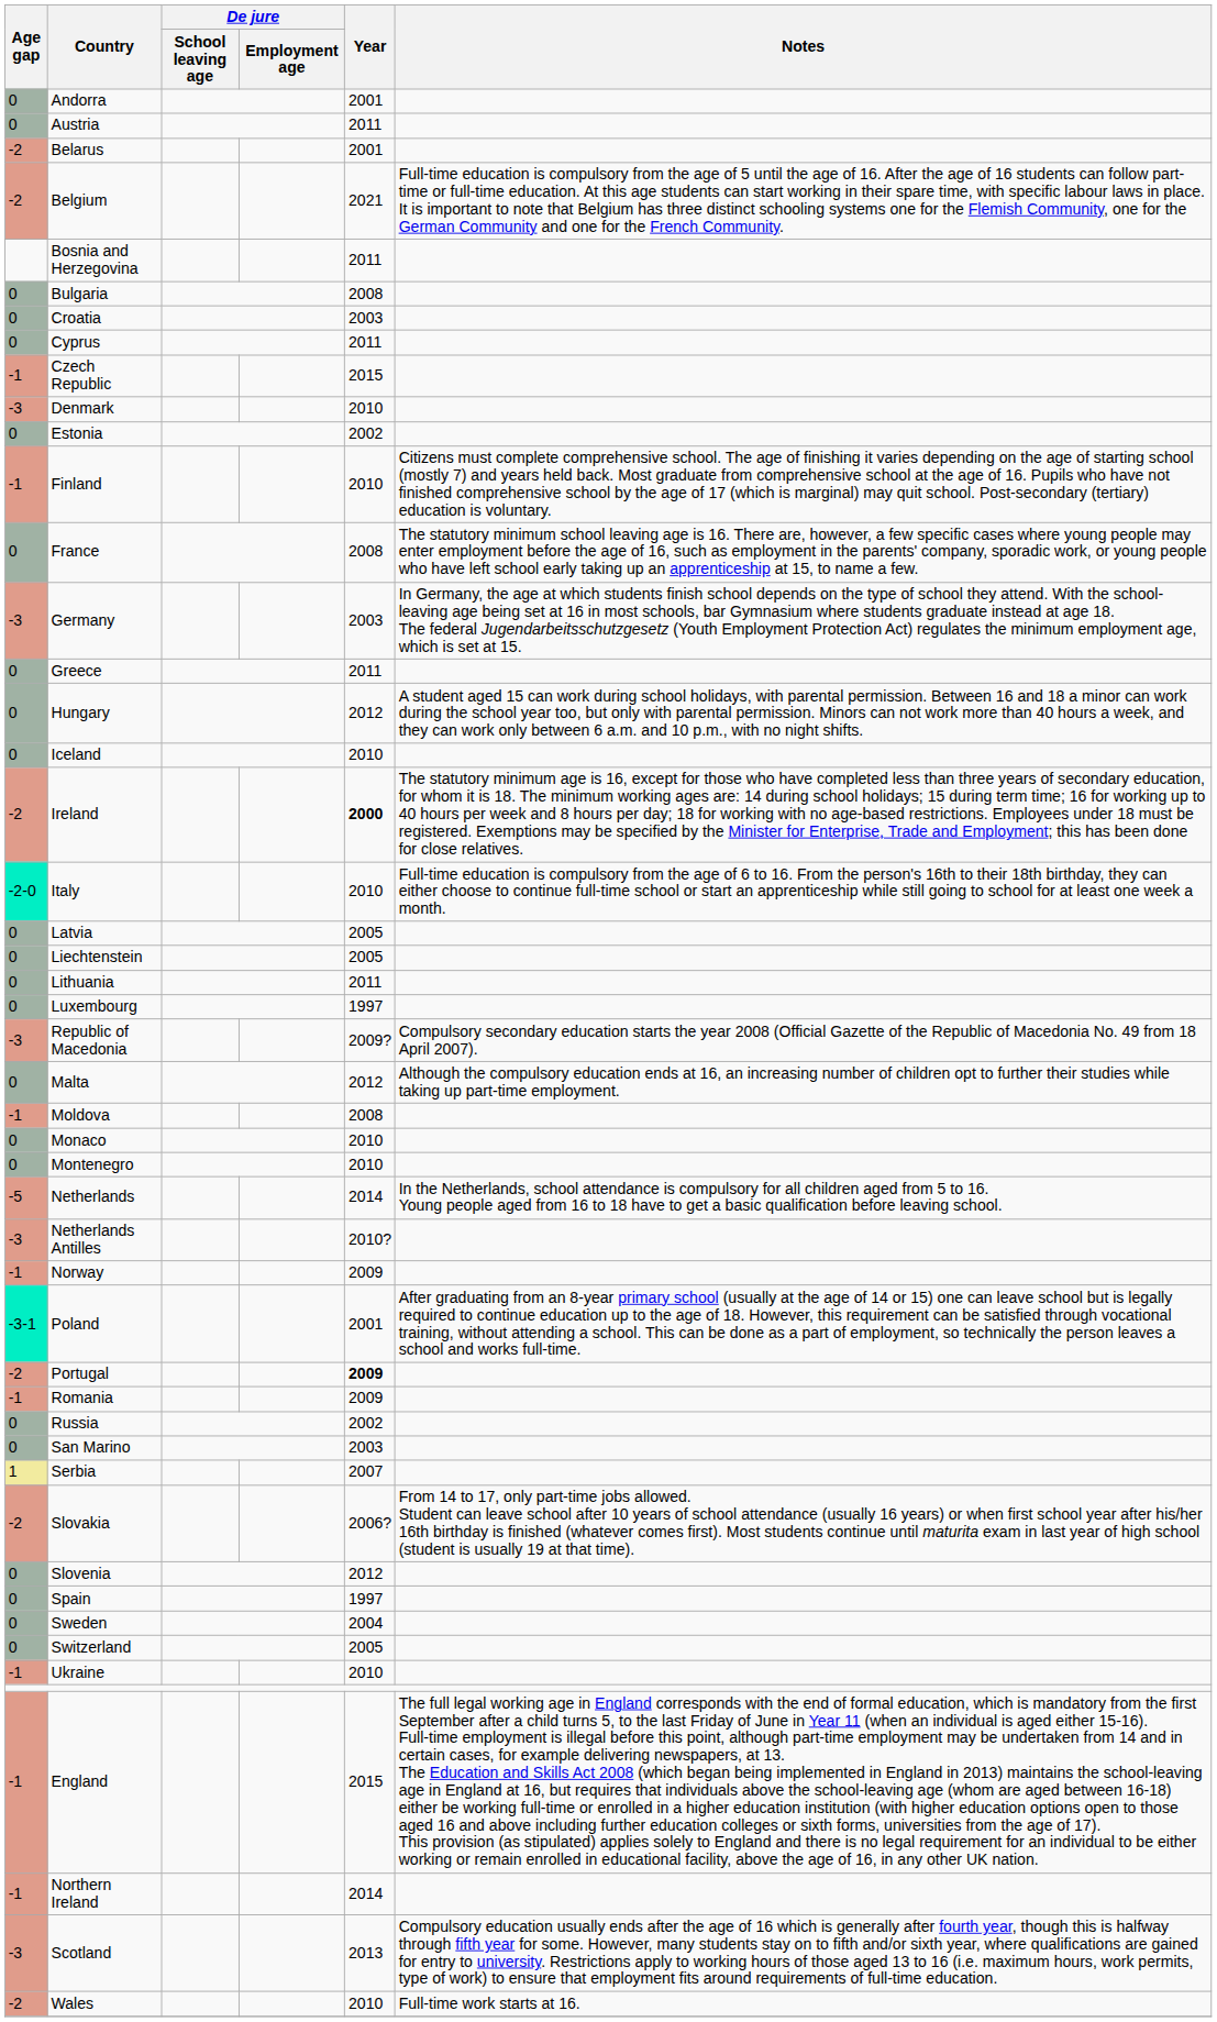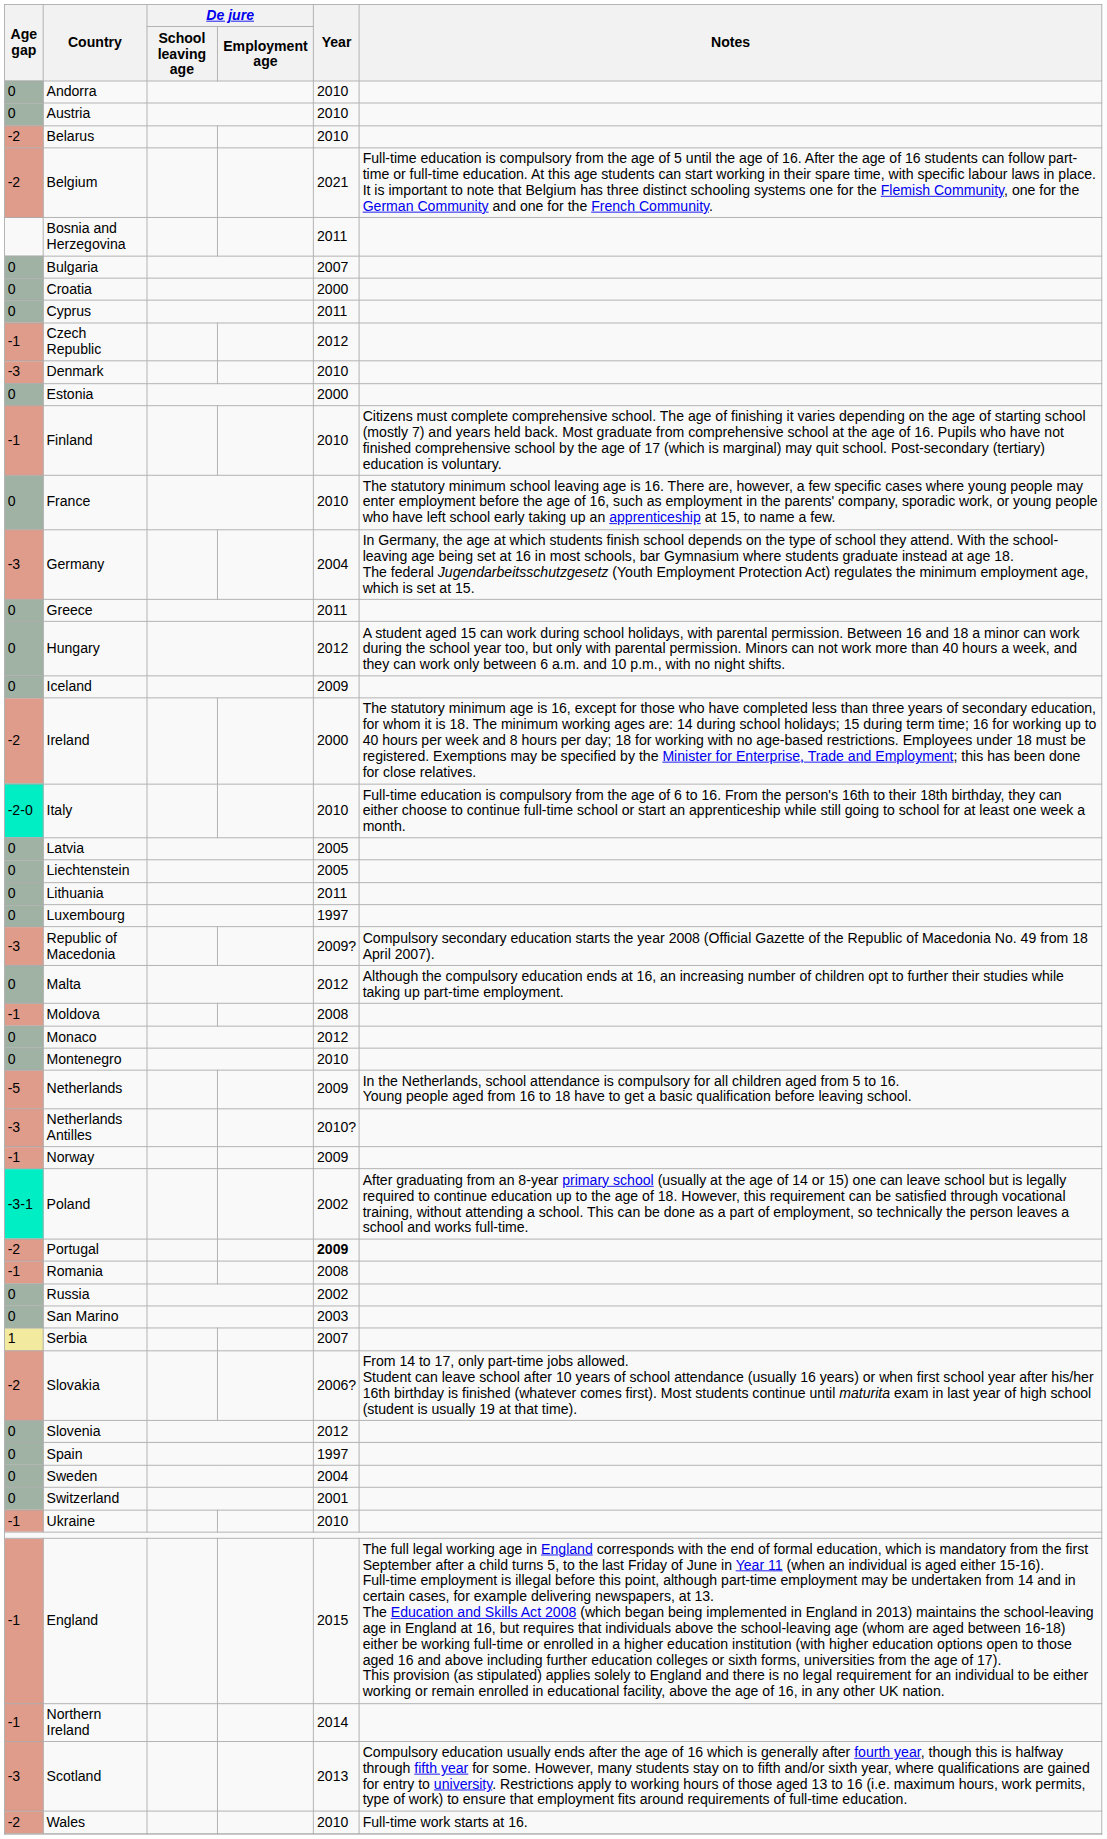Andorra | Year: 2001 -> 2010
Austria | Year: 2011 -> 2010
Belarus | Year: 2001 -> 2010
Bulgaria | Year: 2008 -> 2007
Croatia | Year: 2003 -> 2000
Czech Republic | Year: 2015 -> 2012
Estonia | Year: 2002 -> 2000
France | Year: 2008 -> 2010
Germany | Year: 2003 -> 2004
Iceland | Year: 2010 -> 2009
Ireland | Year: bold -> normal
Monaco | Year: 2010 -> 2012
Netherlands | Year: 2014 -> 2009
Poland | Year: 2001 -> 2002
Romania | Year: 2009 -> 2008
Switzerland | Year: 2005 -> 2001
